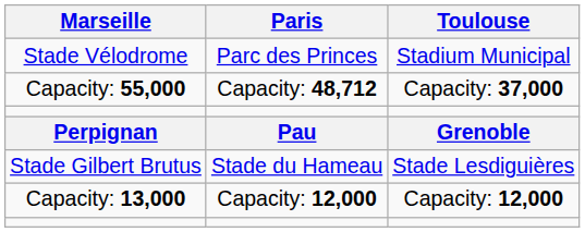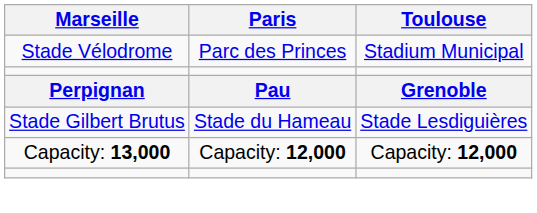- row: Capacity: 55,000 | Capacity: 48,712 | Capacity: 37,000
